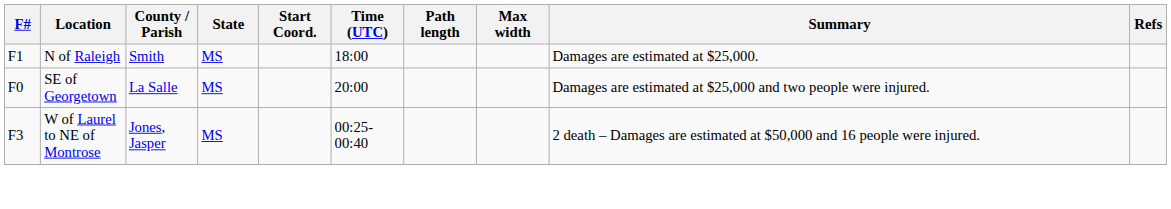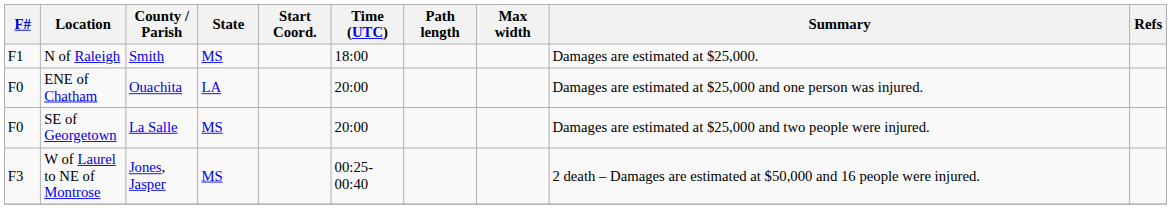+ row: F0 | ENE of Chatham | Ouachita | LA | 20:00 | Damages are estimated at $25,000 and one person was injured.
